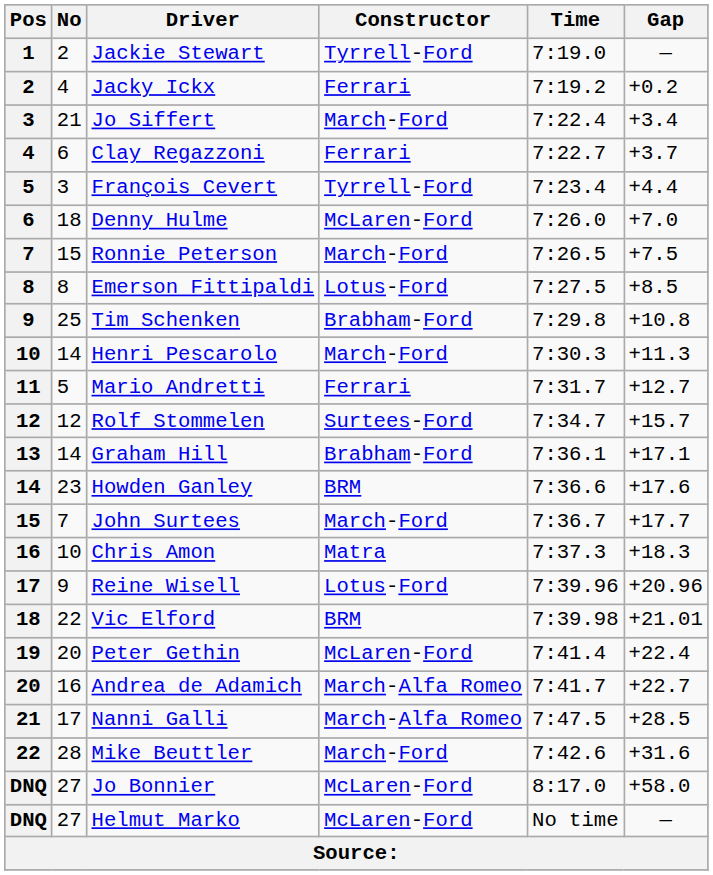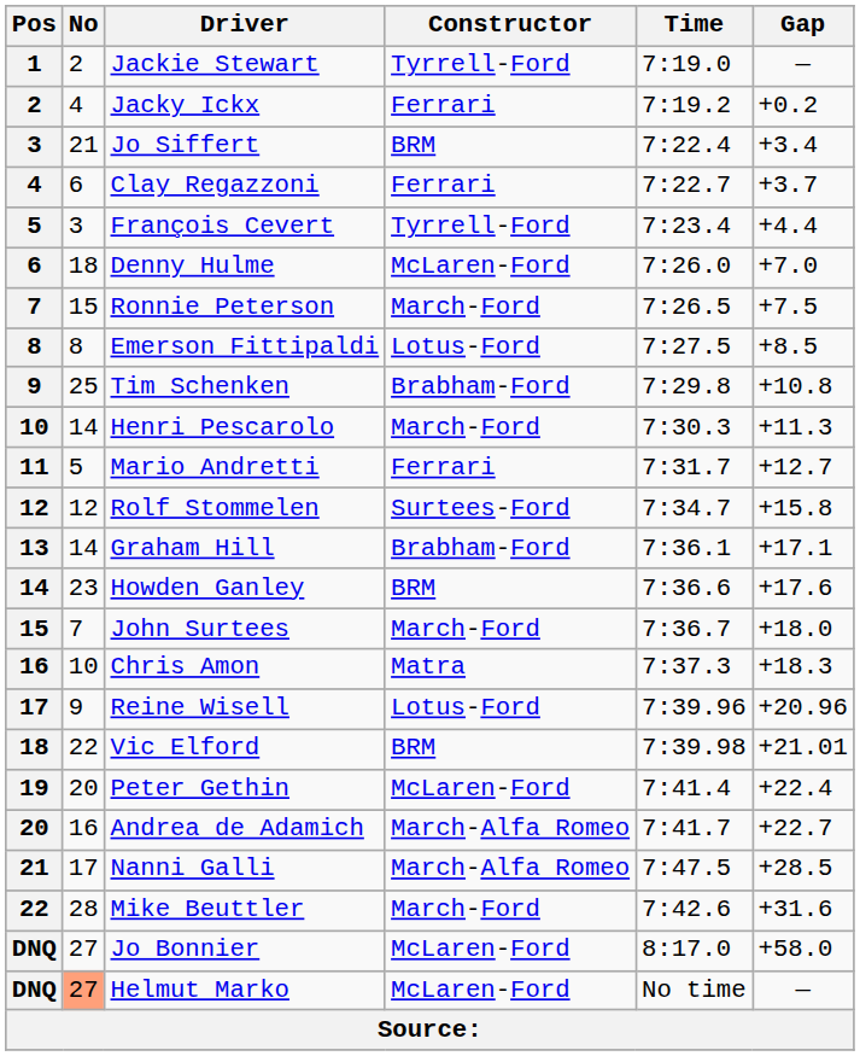Jo Siffert | Constructor: March-Ford -> BRM
Rolf Stommelen | Gap: +15.7 -> +15.8
John Surtees | Gap: +17.7 -> +18.0
Helmut Marko | No: no background -> lightsalmon background
